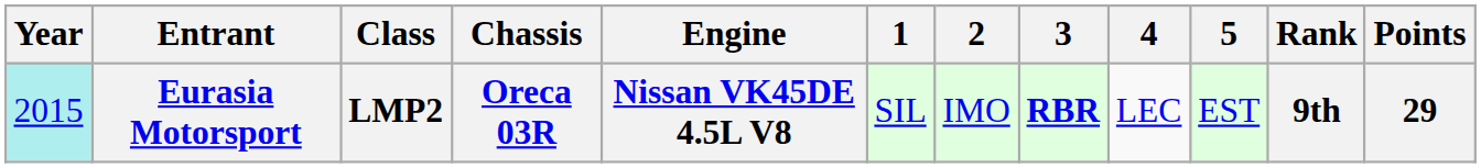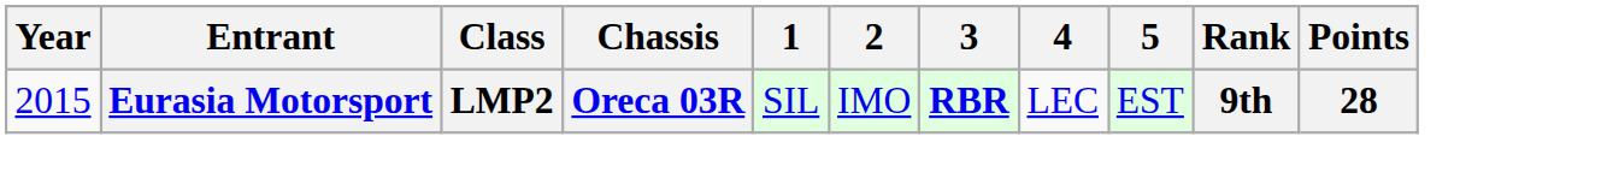- column: Engine | Nissan VK45DE 4.5L V8
Eurasia Motorsport | Year: paleturquoise background -> no background
Eurasia Motorsport | Points: 29 -> 28
